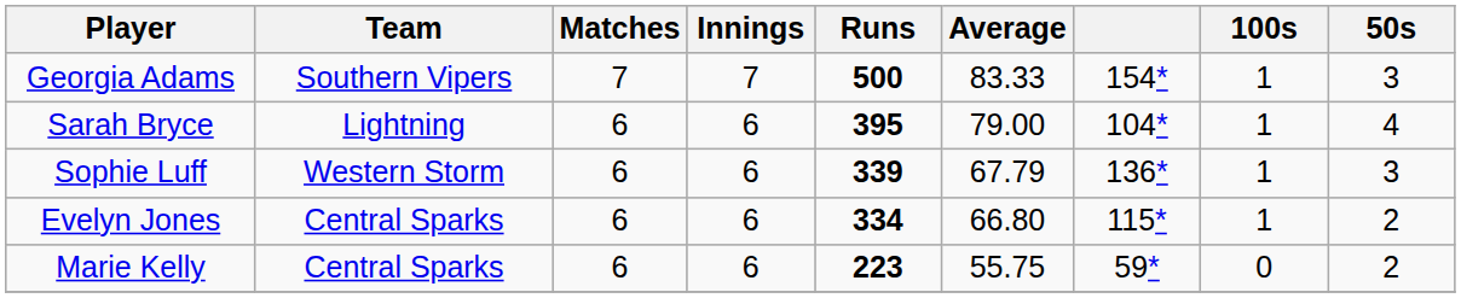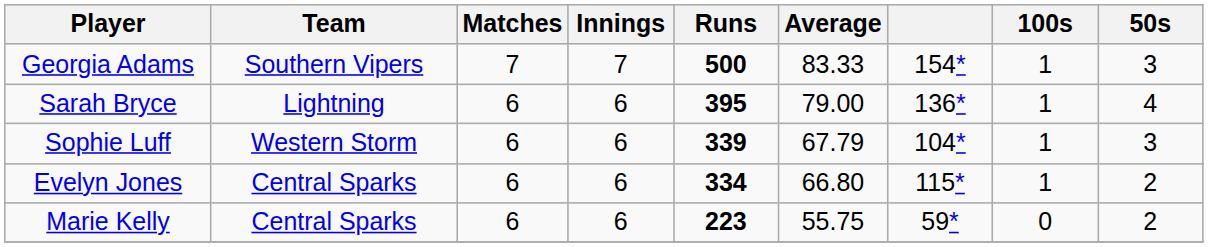Sarah Bryce | column 7: 104* -> 136*
Sophie Luff | column 7: 136* -> 104*
